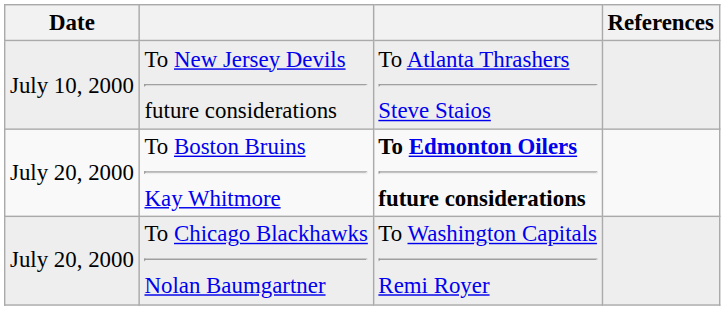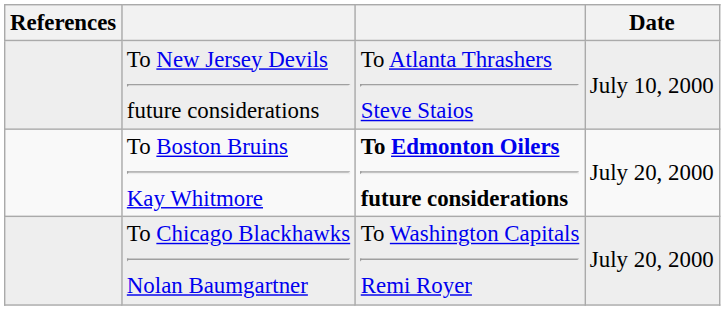columns swapped: Date <-> References
